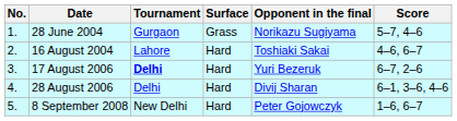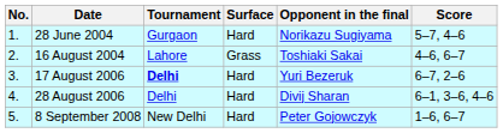28 June 2004 | Surface: Grass -> Hard
16 August 2004 | Surface: Hard -> Grass
